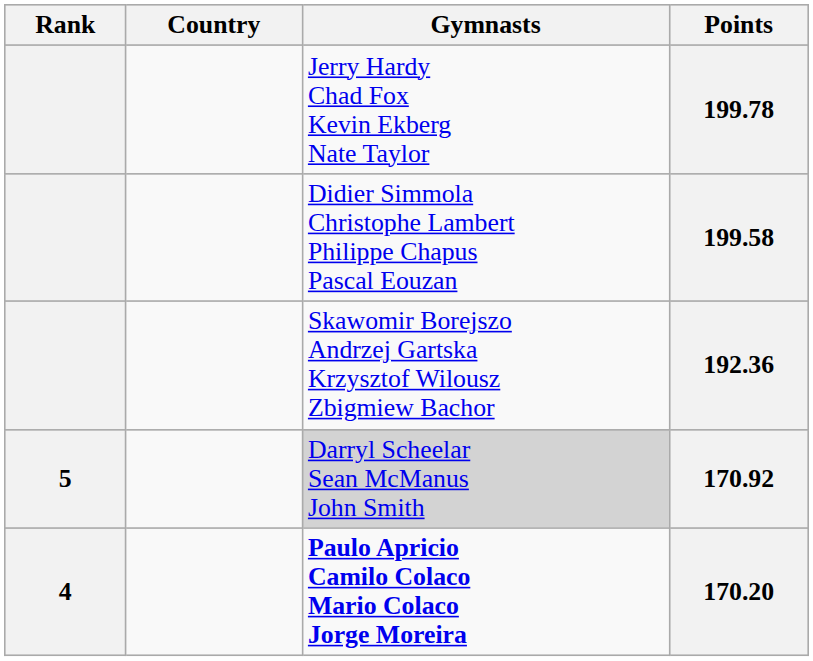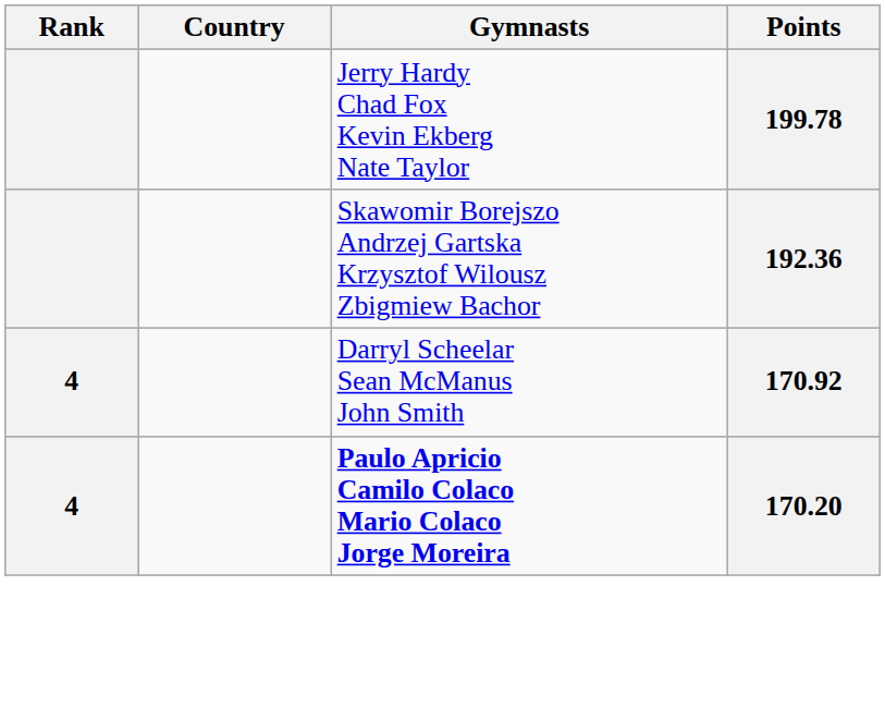- row: Didier Simmola Christophe Lambert Philippe Chapus Pascal Eouzan | 199.58
170.92 | Rank: 5 -> 4
170.92 | Gymnasts: lightgrey background -> no background
